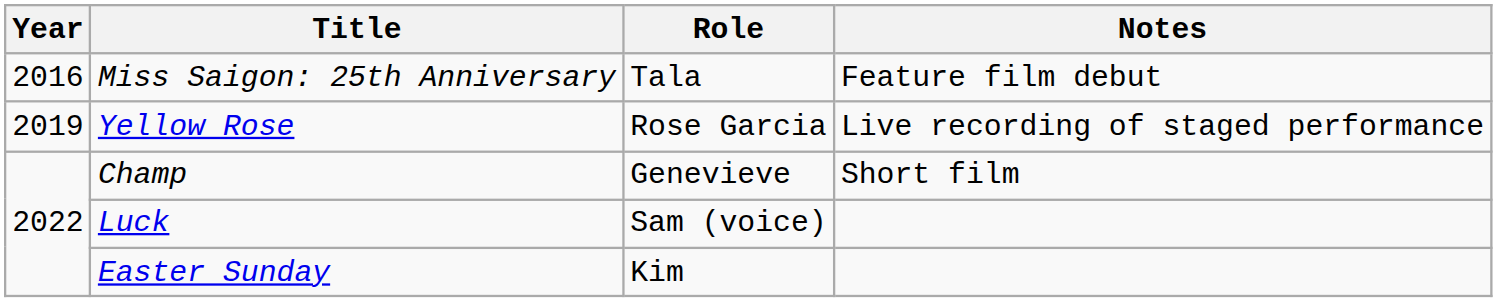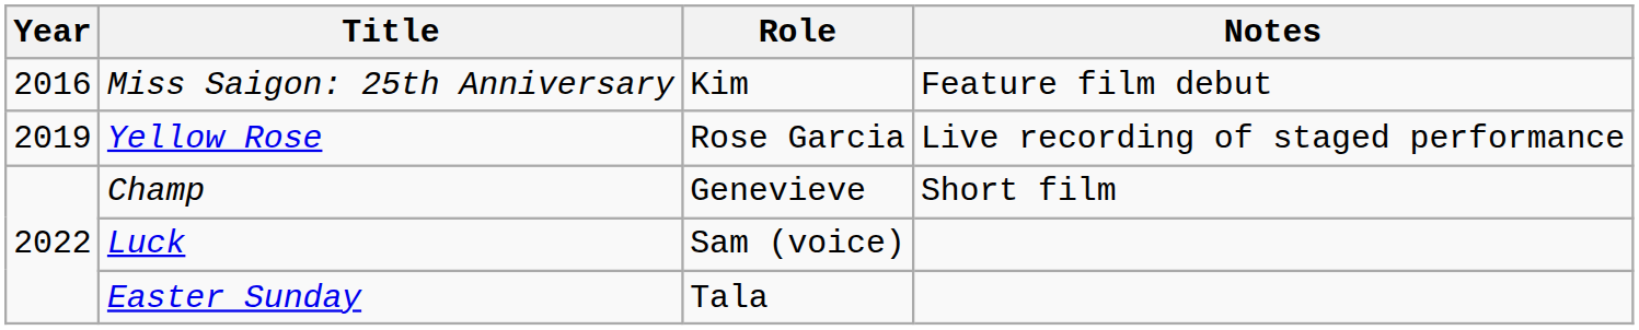Miss Saigon: 25th Anniversary | Role: Tala -> Kim
Easter Sunday | Role: Kim -> Tala
